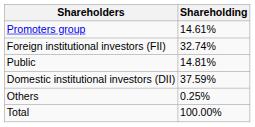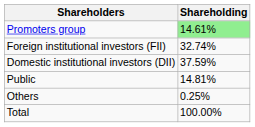Promoters group | Shareholding: no background -> lightgreen background
rows swapped: Domestic institutional investors (DII) <-> Public
